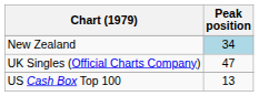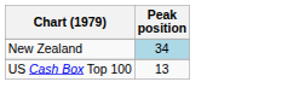- row: UK Singles (Official Charts Company) | 47
